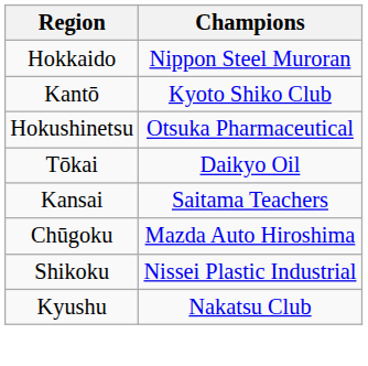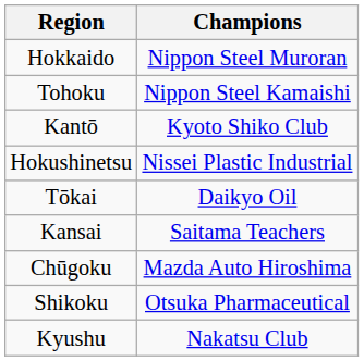+ row: Tohoku | Nippon Steel Kamaishi
Hokushinetsu | Champions: Otsuka Pharmaceutical -> Nissei Plastic Industrial
Shikoku | Champions: Nissei Plastic Industrial -> Otsuka Pharmaceutical
